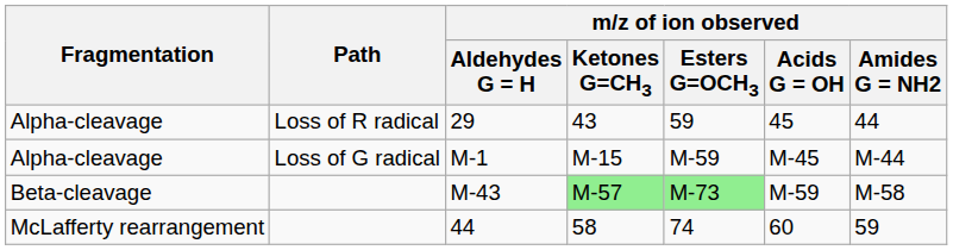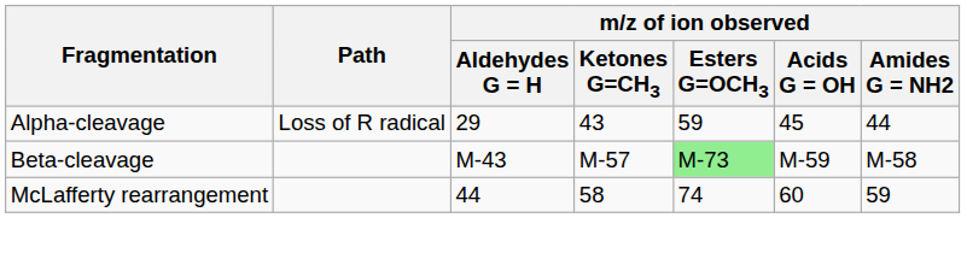- row: Alpha-cleavage | Loss of G radical | M-1 | M-15 | M-59 | M-45 | M-44
M-43 | m/z of ion observed / Ketones G=CH3: lightgreen background -> no background
